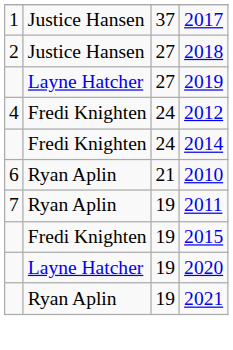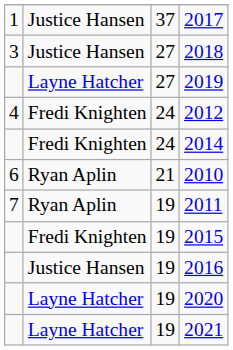2018 | column 1: 2 -> 3
+ row: Justice Hansen | 19 | 2016
2021 | column 2: Ryan Aplin -> Layne Hatcher
